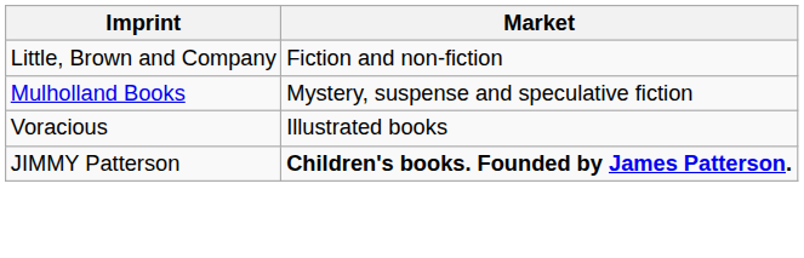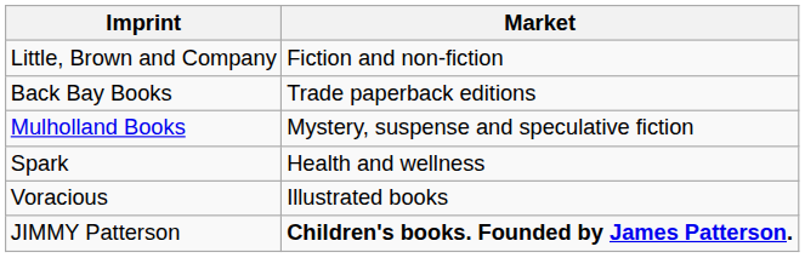+ row: Back Bay Books | Trade paperback editions
+ row: Spark | Health and wellness
